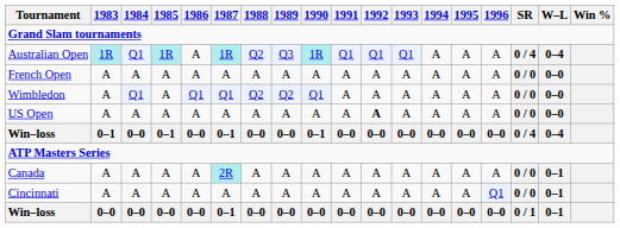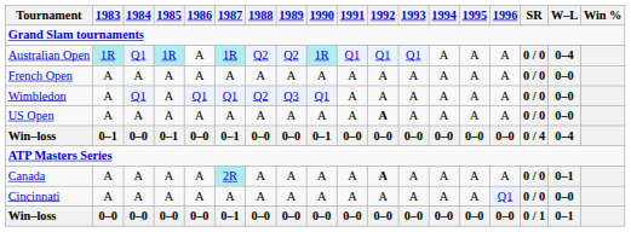Australian Open | 1989: Q3 -> Q2
Australian Open | SR: 0 / 4 -> 0 / 0
Wimbledon | 1989: Q2 -> Q3
Canada | 1992: normal -> bold
Cincinnati | W–L: 0–1 -> 0–0
